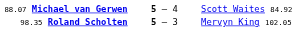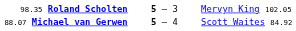rows swapped: 88.07 Michael van Gerwen <-> 98.35 Roland Scholten
